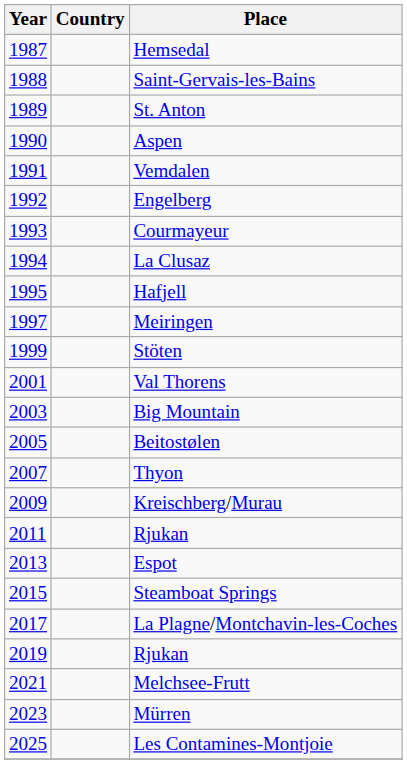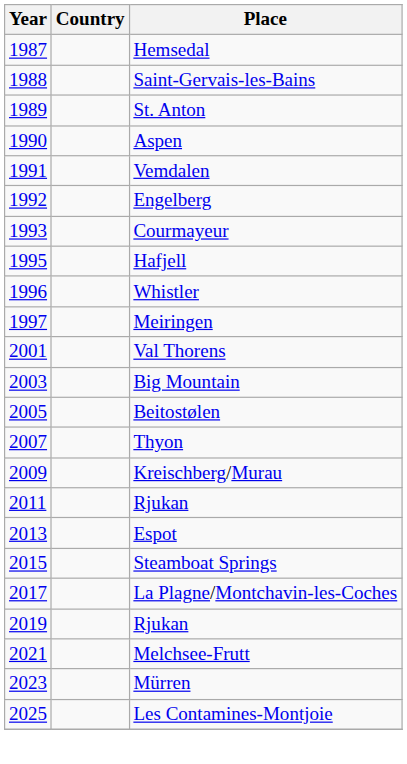- row: 1994 | La Clusaz
+ row: 1996 | Whistler
- row: 1999 | Stöten
